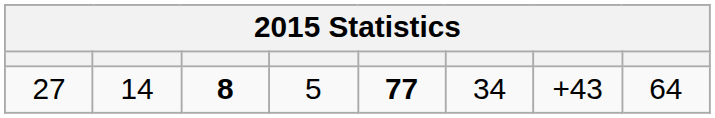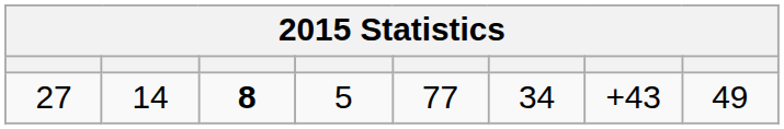27 | column 5: bold -> normal
27 | column 8: 64 -> 49
